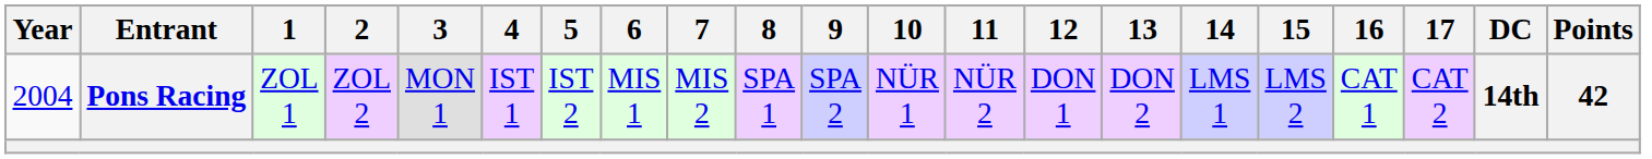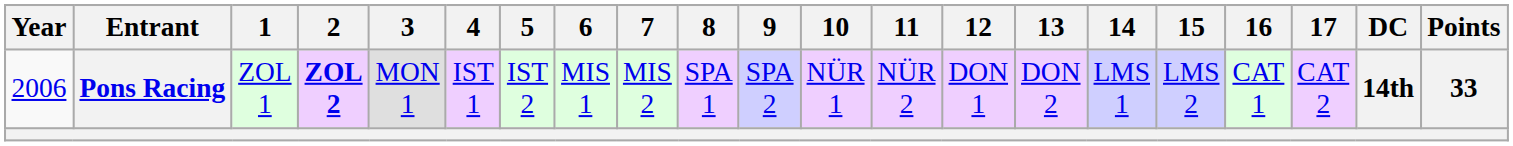Pons Racing | Year: 2004 -> 2006
Pons Racing | 2: normal -> bold
Pons Racing | Points: 42 -> 33
